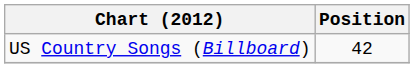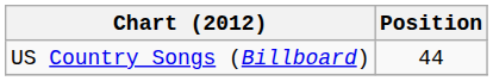US Country Songs (Billboard) | Position: 42 -> 44
